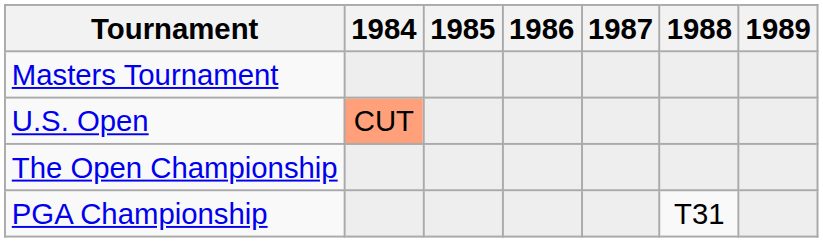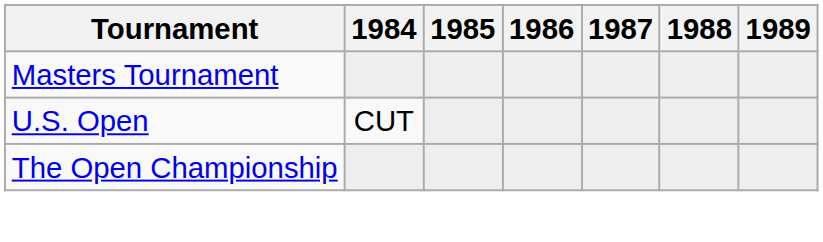U.S. Open | 1984: lightsalmon background -> no background
- row: PGA Championship | T31
